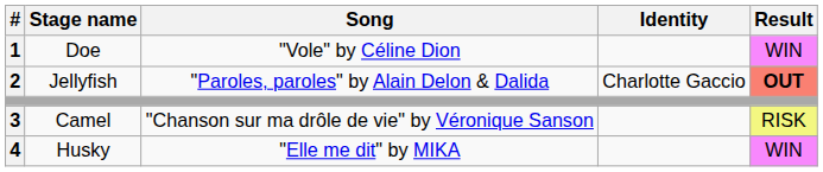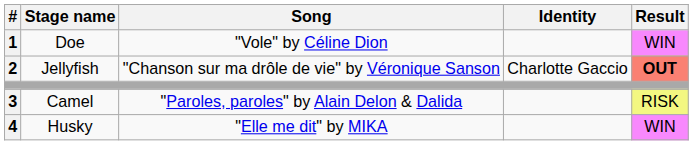Jellyfish | Song: "Paroles, paroles" by Alain Delon & Dalida -> "Chanson sur ma drôle de vie" by Véronique Sanson
Camel | Song: "Chanson sur ma drôle de vie" by Véronique Sanson -> "Paroles, paroles" by Alain Delon & Dalida
